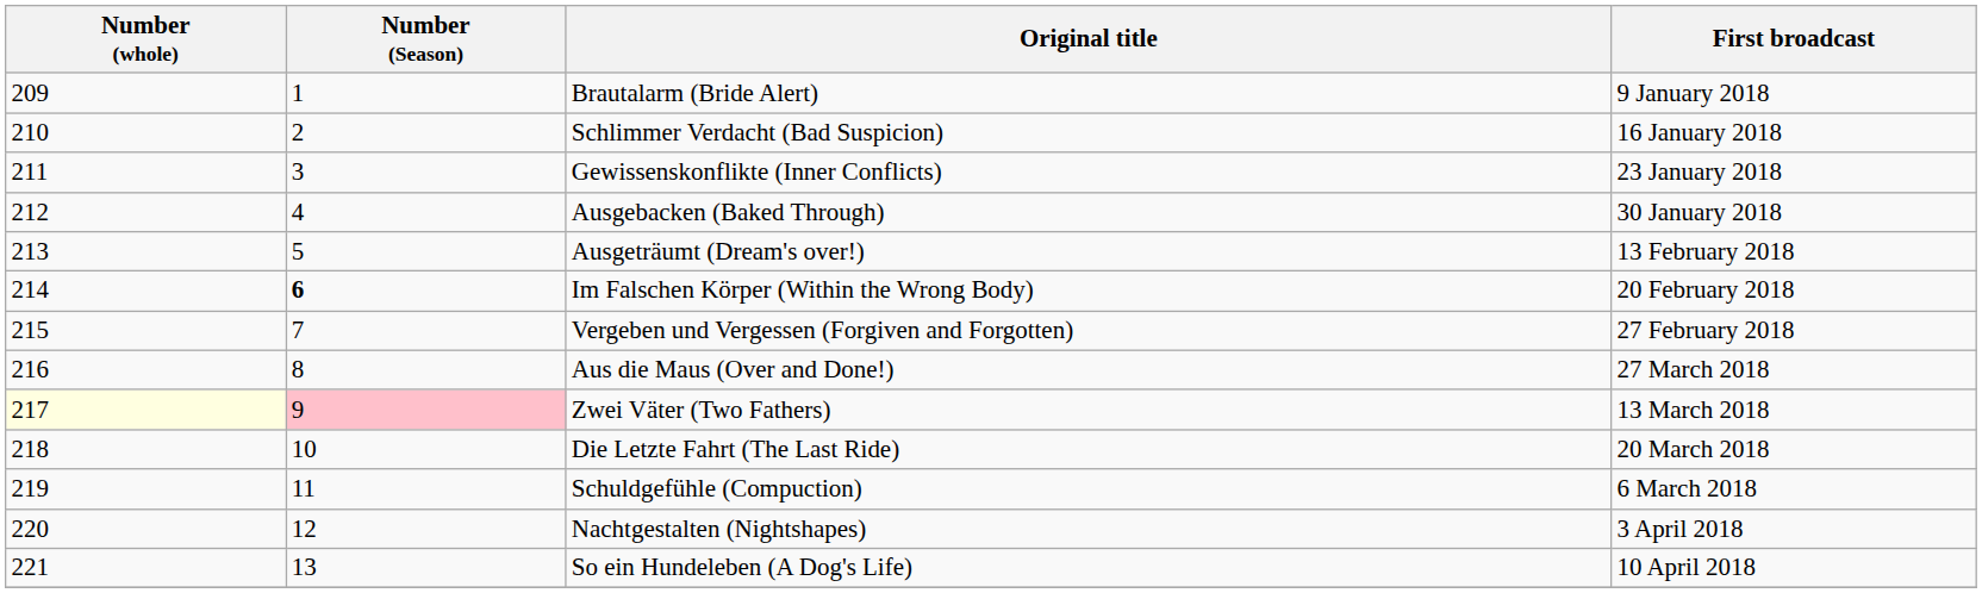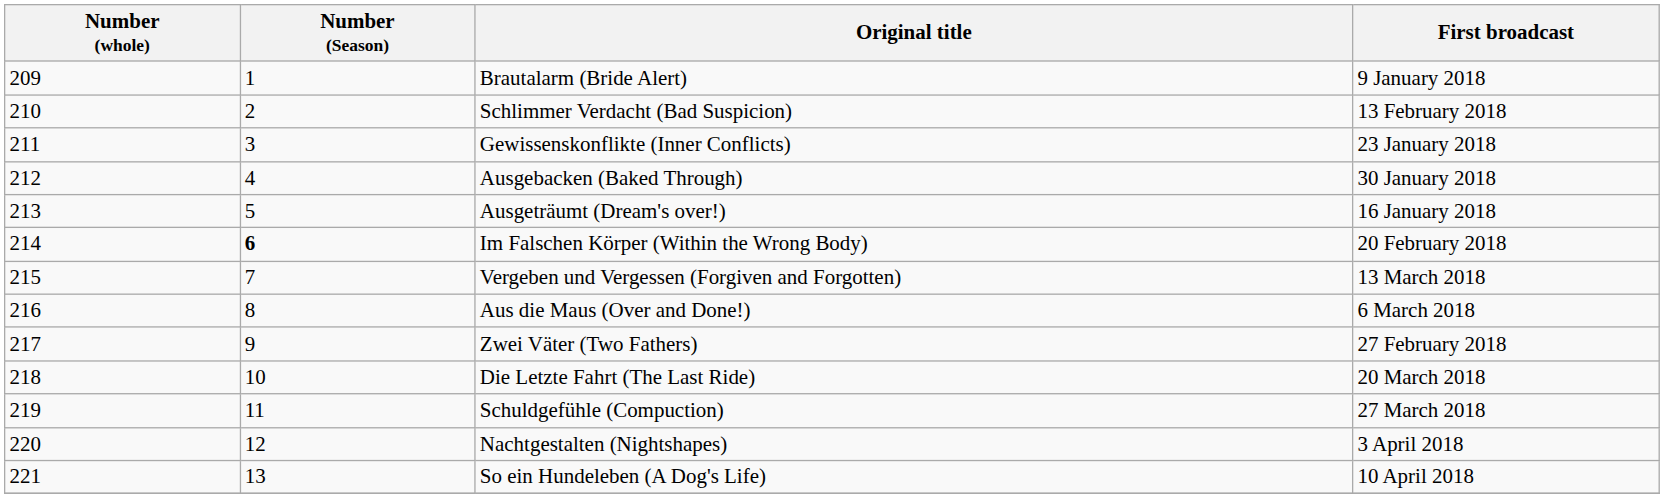Schlimmer Verdacht (Bad Suspicion) | First broadcast: 16 January 2018 -> 13 February 2018
Ausgeträumt (Dream's over!) | First broadcast: 13 February 2018 -> 16 January 2018
Vergeben und Vergessen (Forgiven and Forgotten) | First broadcast: 27 February 2018 -> 13 March 2018
Aus die Maus (Over and Done!) | First broadcast: 27 March 2018 -> 6 March 2018
Zwei Väter (Two Fathers) | Number (whole): lightyellow background -> no background
Zwei Väter (Two Fathers) | Number (Season): pink background -> no background
Zwei Väter (Two Fathers) | First broadcast: 13 March 2018 -> 27 February 2018
Schuldgefühle (Compuction) | First broadcast: 6 March 2018 -> 27 March 2018
